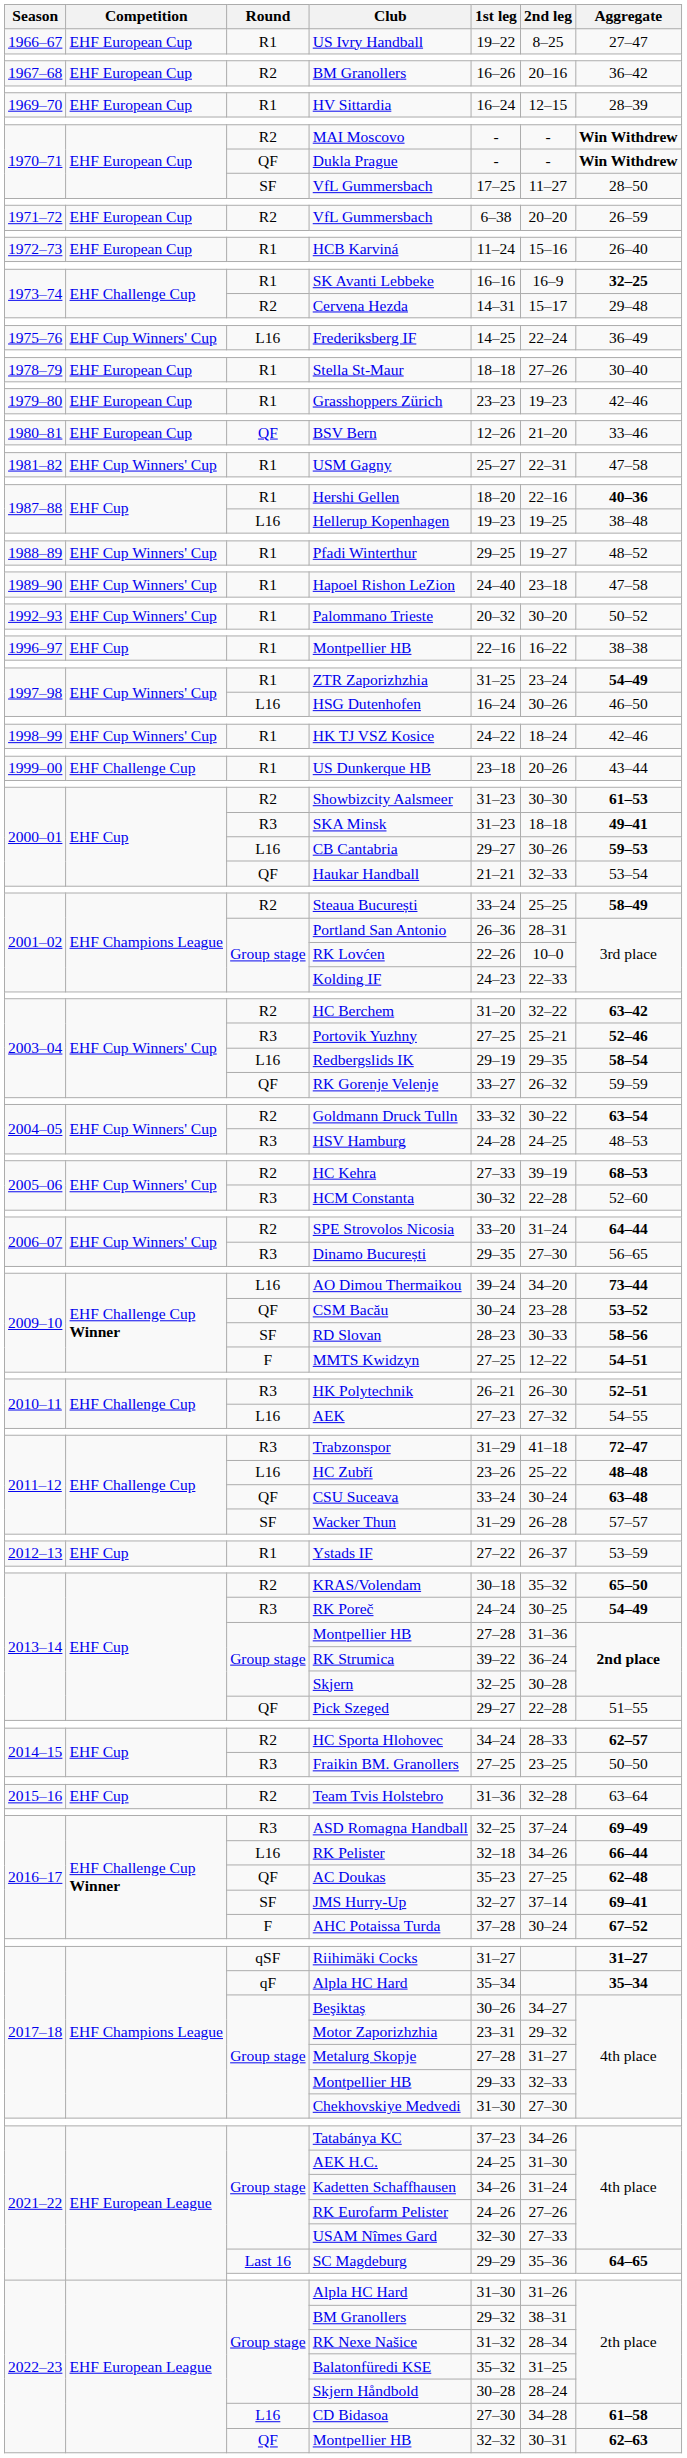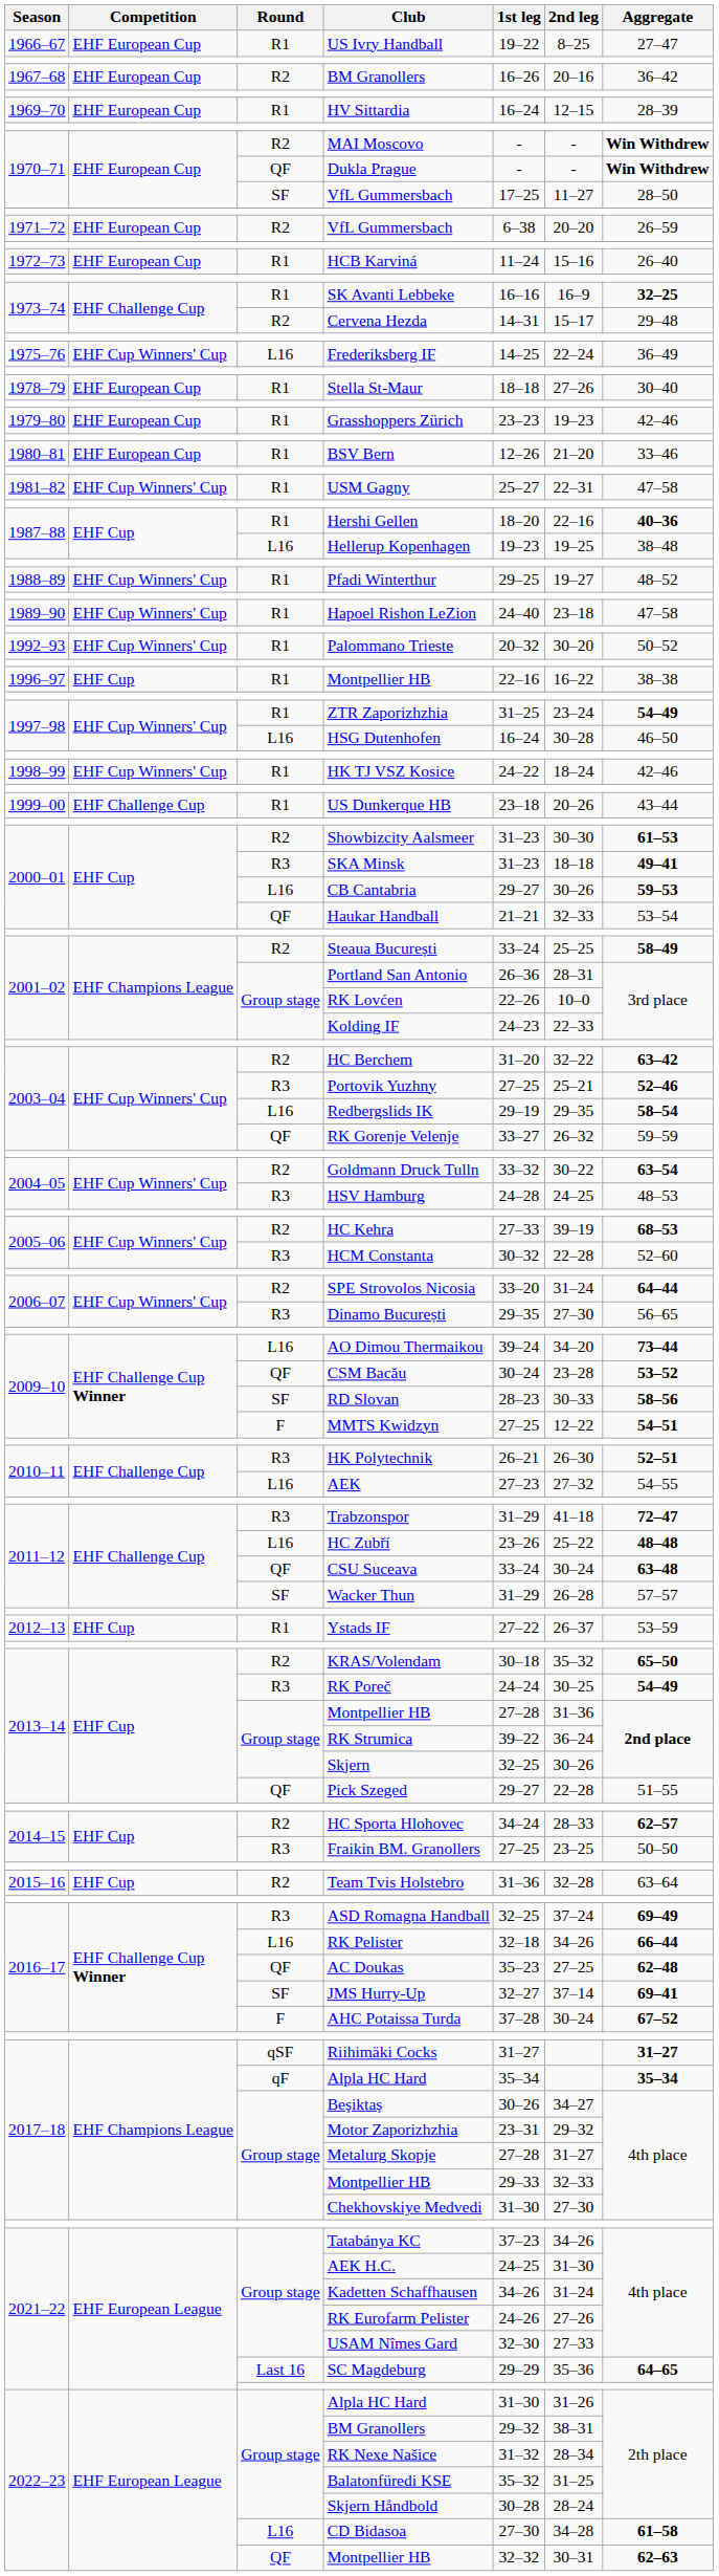BSV Bern | Round: QF -> R1
HSG Dutenhofen | 2nd leg: 30–26 -> 30–28
Skjern | 2nd leg: 30–28 -> 30–26
